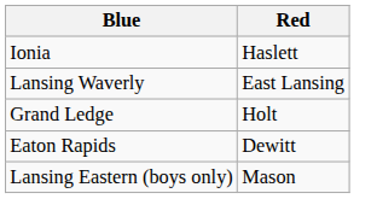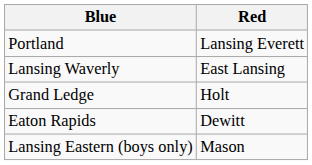- row: Ionia | Haslett
+ row: Portland | Lansing Everett
